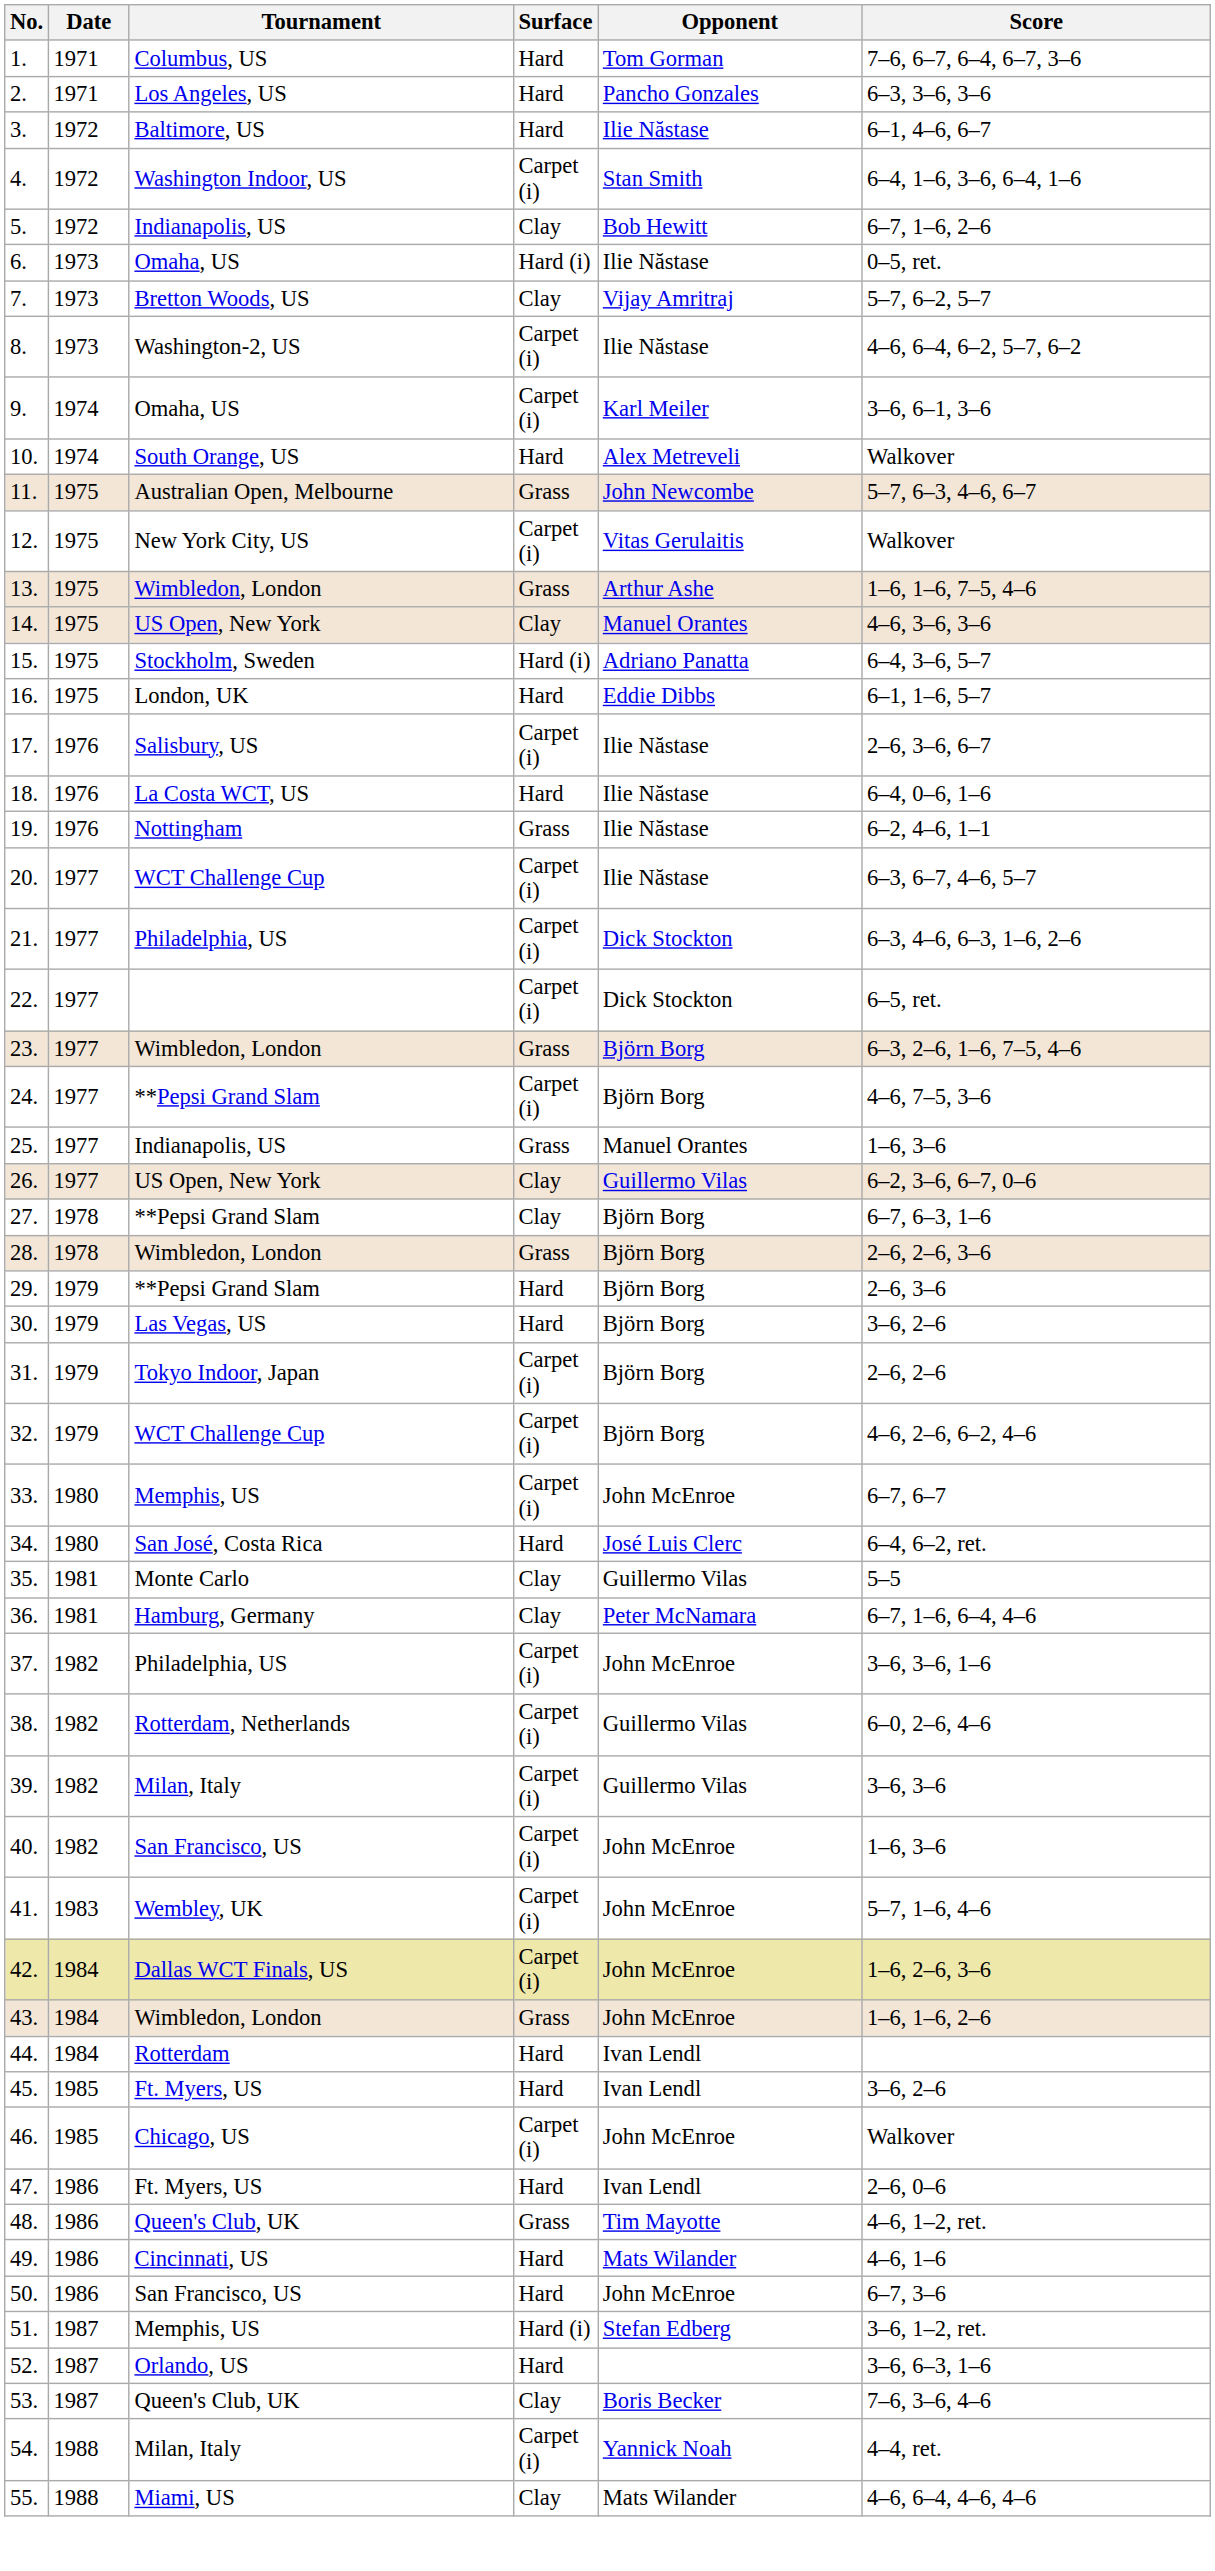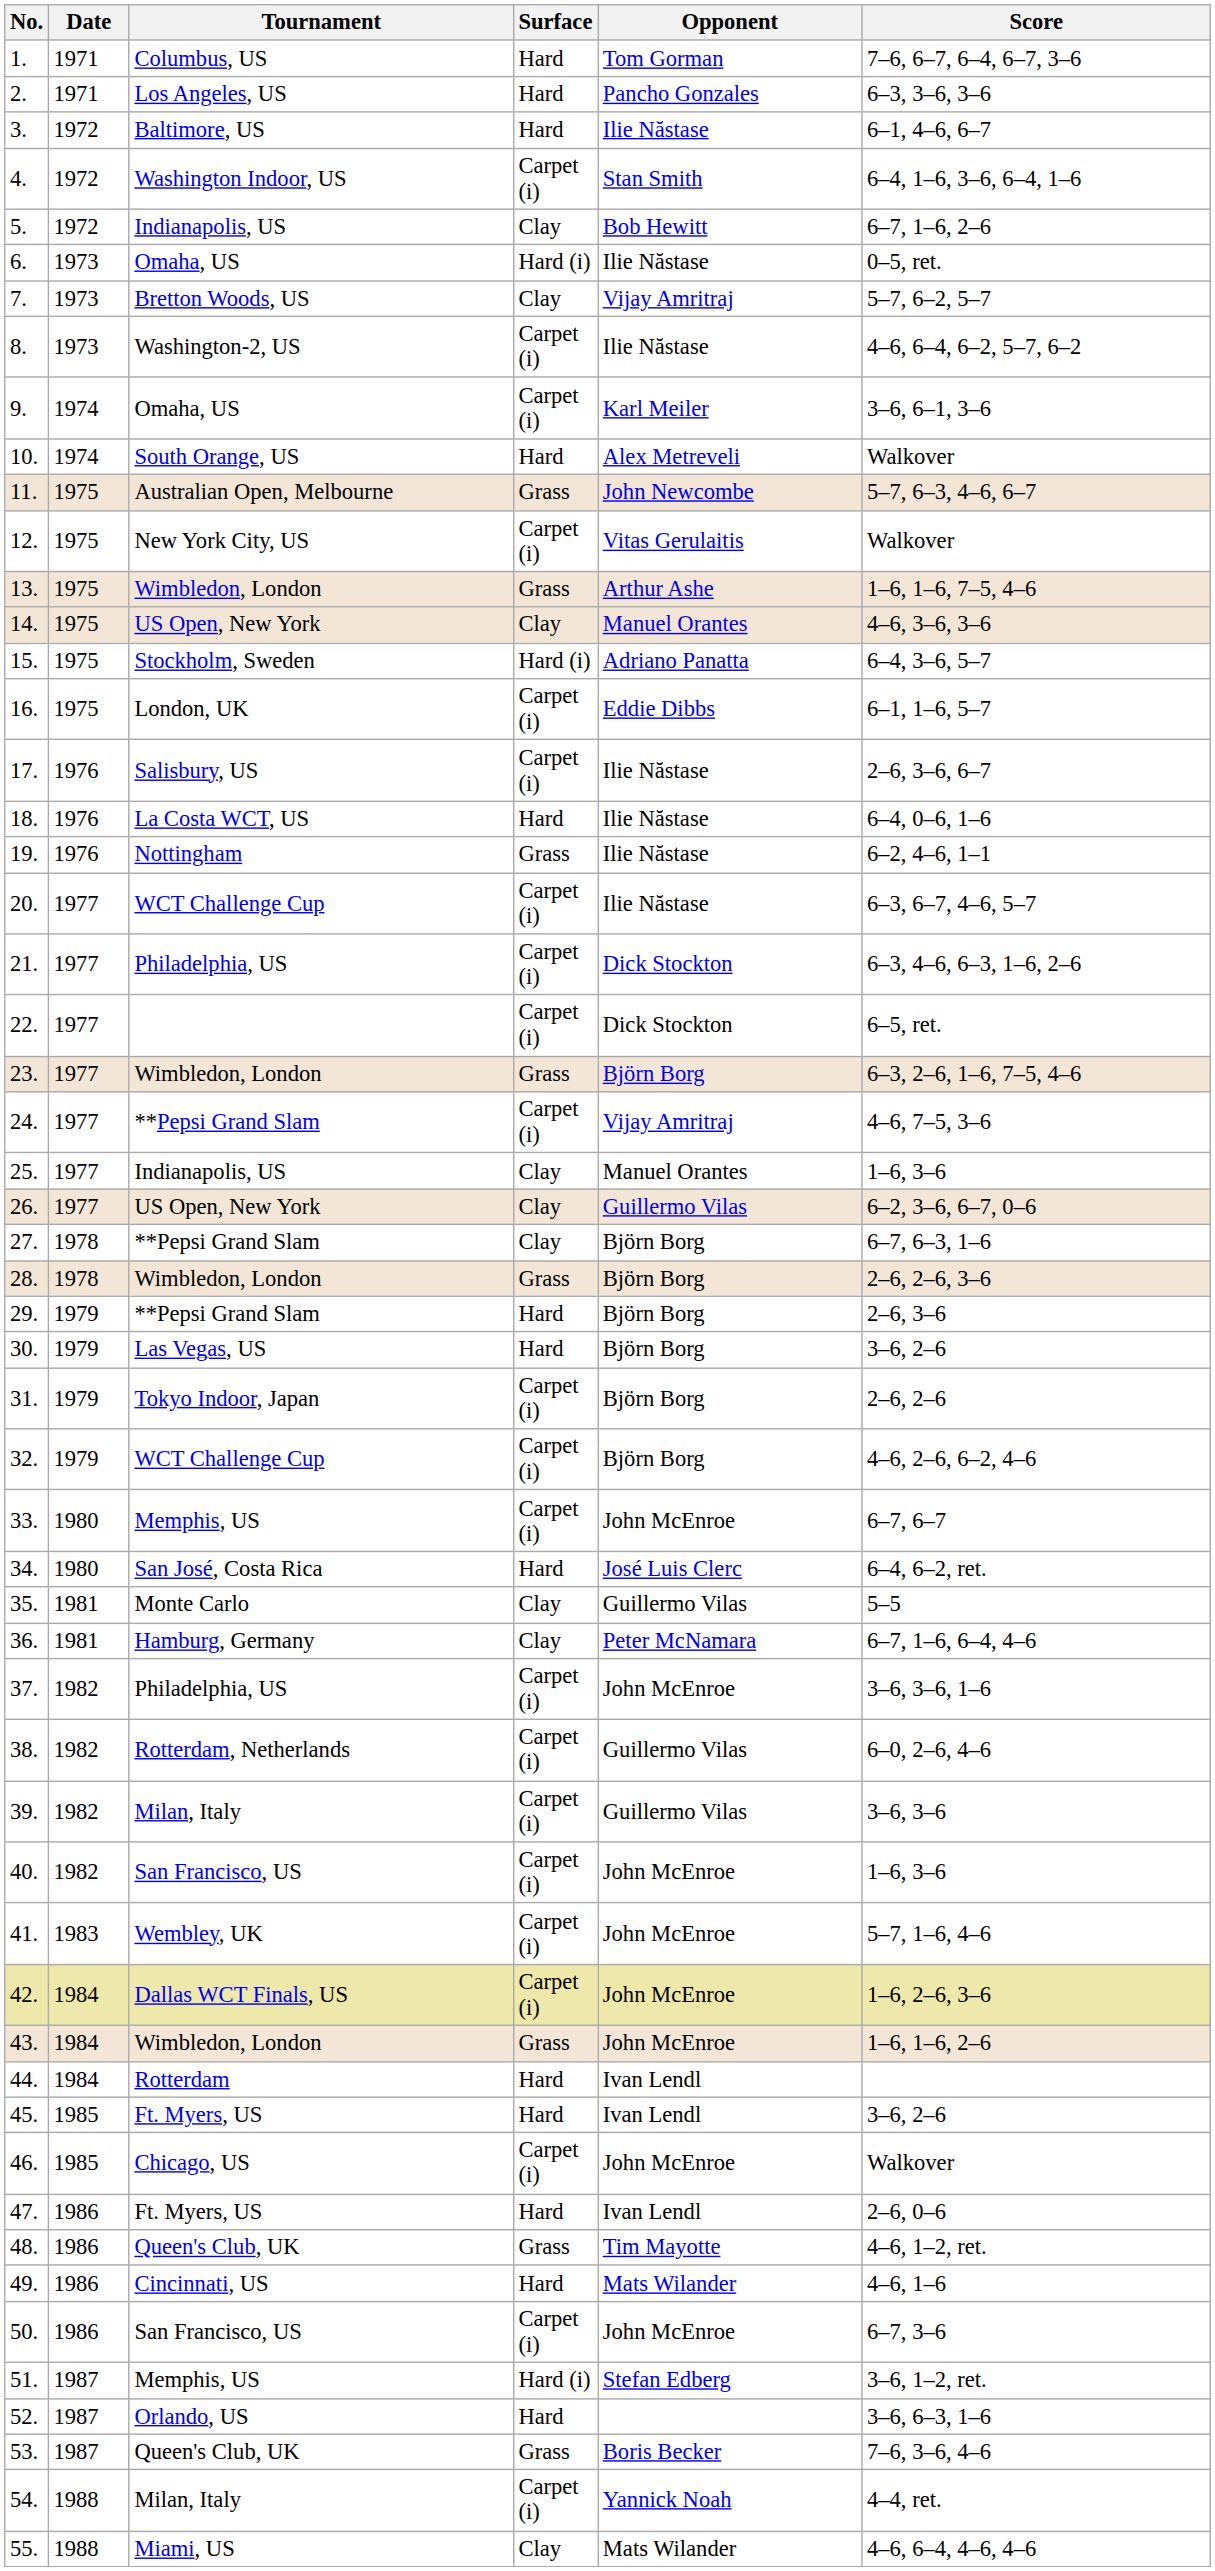16. | Surface: Hard -> Carpet (i)
24. | Opponent: Björn Borg -> Vijay Amritraj
25. | Surface: Grass -> Clay
50. | Surface: Hard -> Carpet (i)
53. | Surface: Clay -> Grass
